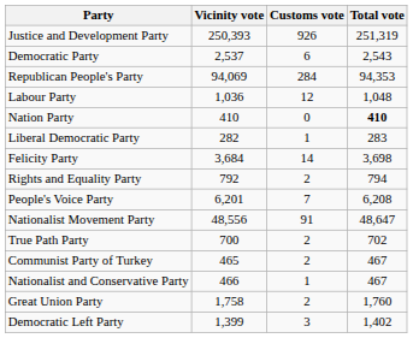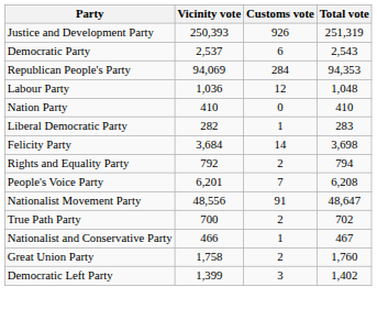Nation Party | Total vote: bold -> normal
- row: Communist Party of Turkey | 465 | 2 | 467
